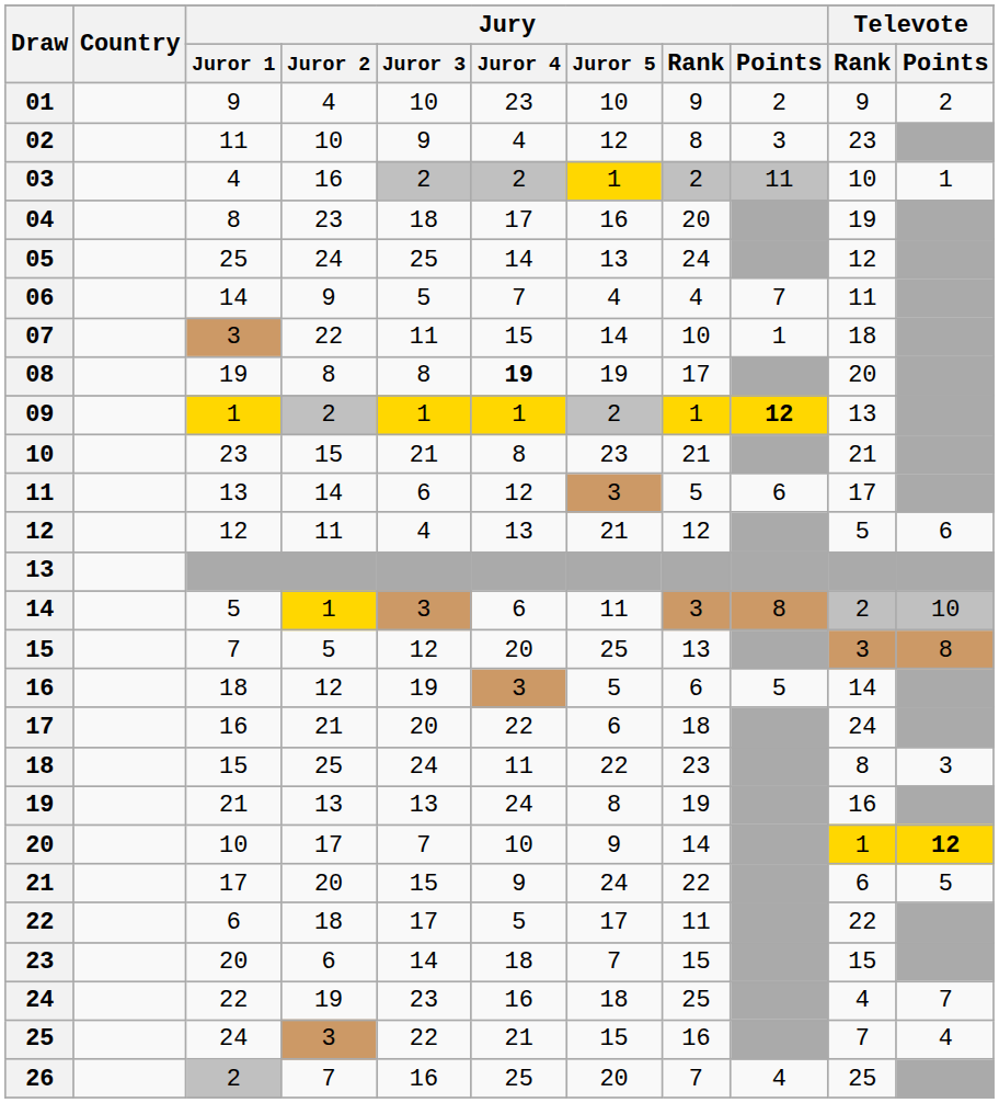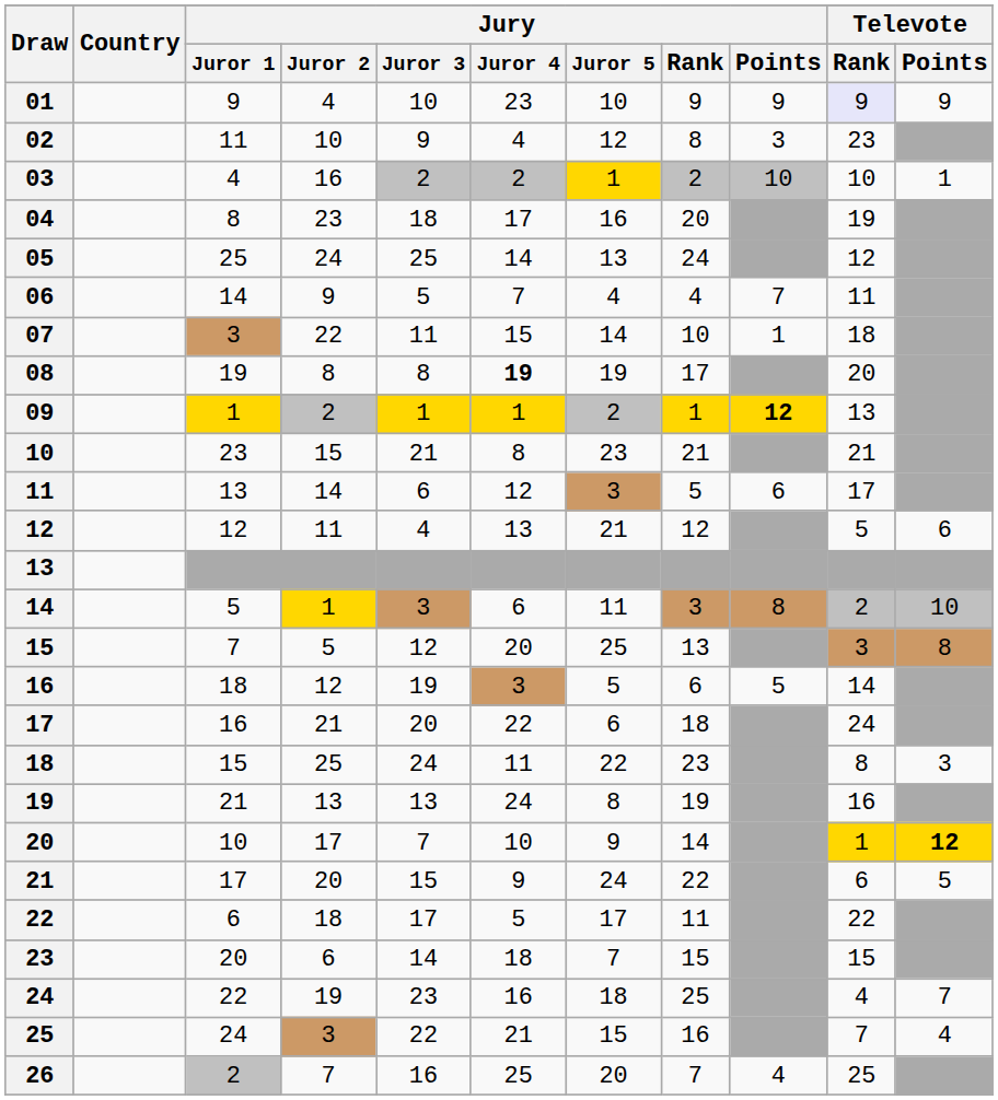01 | Jury / Points: 2 -> 9
01 | Televote / Rank: no background -> lavender background
01 | Televote / Points: 2 -> 9
03 | Jury / Points: 11 -> 10
